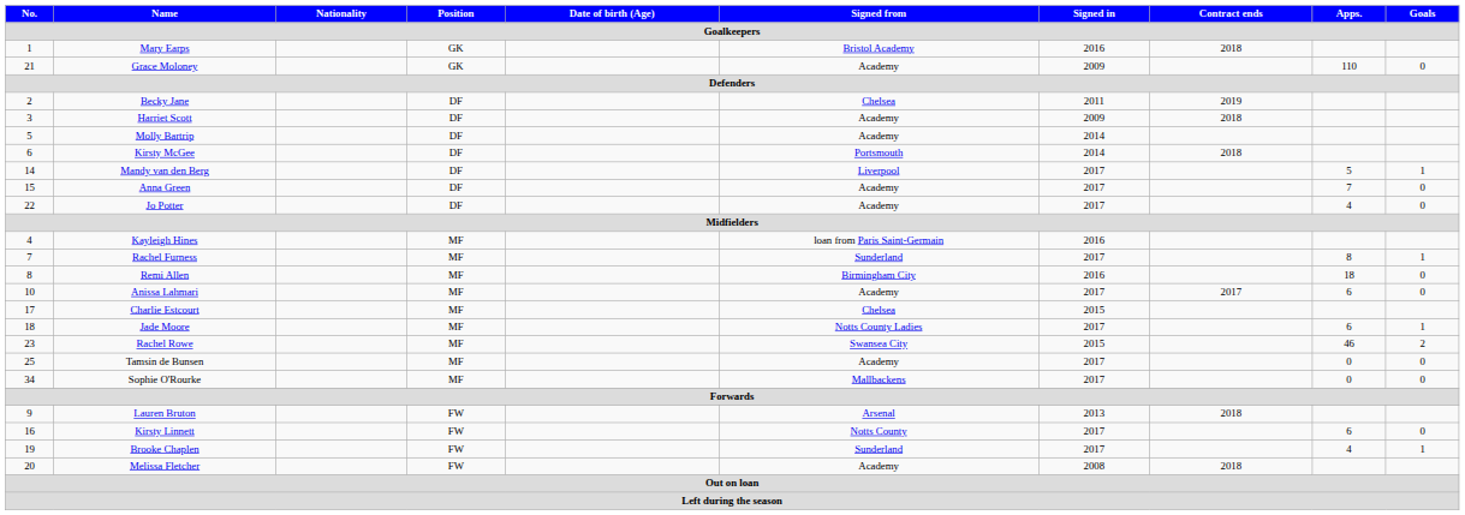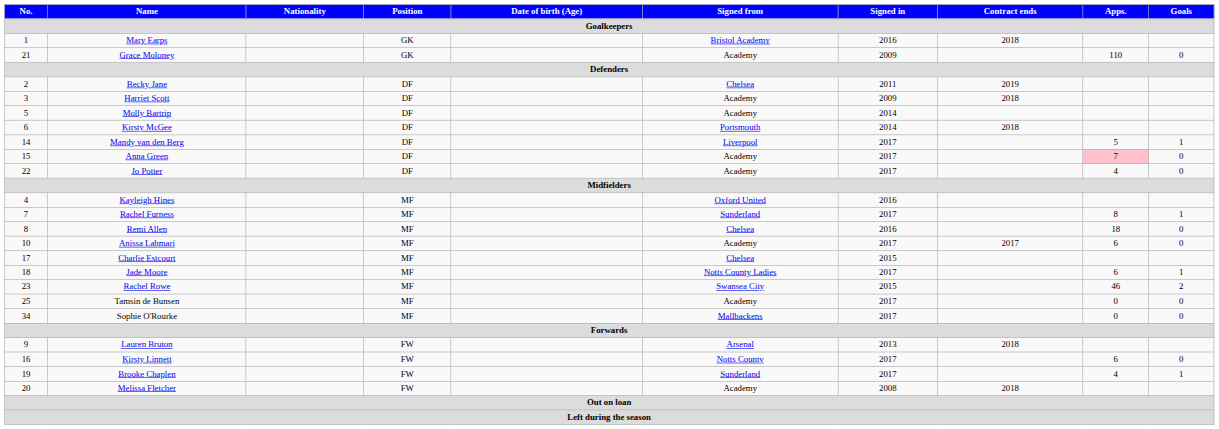Anna Green | Apps.: no background -> pink background
Kayleigh Hines | Signed from: loan from Paris Saint-Germain -> Oxford United
Remi Allen | Signed from: Birmingham City -> Chelsea
